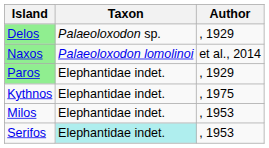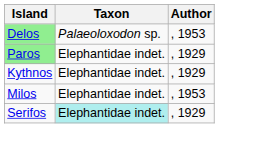Delos | Author: , 1929 -> , 1953
- row: Naxos | Palaeoloxodon lomolinoi | et al., 2014
Kythnos | Author: , 1975 -> , 1929
Serifos | Author: , 1953 -> , 1929
